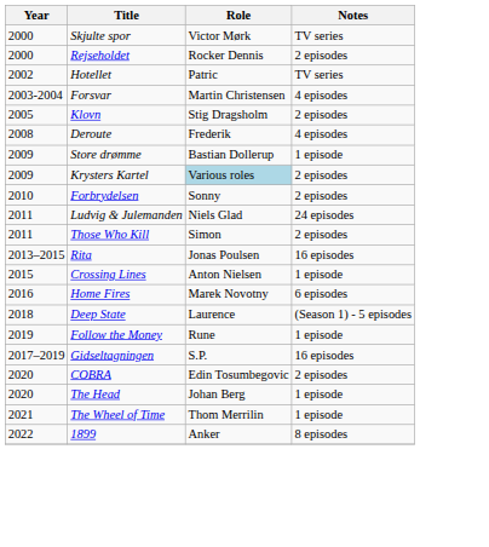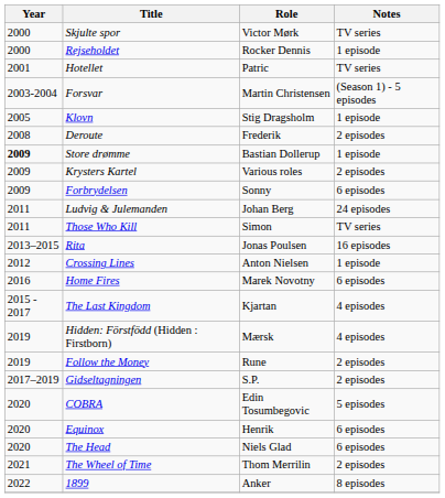Rejseholdet | Notes: 2 episodes -> 1 episode
Hotellet | Year: 2002 -> 2001
Forsvar | Notes: 4 episodes -> (Season 1) - 5 episodes
Klovn | Notes: 2 episodes -> 1 episode
Deroute | Notes: 4 episodes -> 2 episodes
Store drømme | Year: normal -> bold
Krysters Kartel | Role: lightblue background -> no background
Forbrydelsen | Year: 2010 -> 2009
Forbrydelsen | Notes: 2 episodes -> 6 episodes
Ludvig & Julemanden | Role: Niels Glad -> Johan Berg
Those Who Kill | Notes: 2 episodes -> TV series
Crossing Lines | Year: 2015 -> 2012
+ row: 2015 - 2017 | The Last Kingdom | Kjartan | 4 episodes
- row: 2018 | Deep State | Laurence | (Season 1) - 5 episodes
+ row: 2019 | Hidden: Förstfödd (Hidden : Firstborn) | Mærsk | 4 episodes
Follow the Money | Notes: 1 episode -> 2 episodes
Gidseltagningen | Notes: 16 episodes -> 2 episodes
COBRA | Notes: 2 episodes -> 5 episodes
+ row: 2020 | Equinox | Henrik | 6 episodes
The Head | Role: Johan Berg -> Niels Glad
The Head | Notes: 1 episode -> 6 episodes
The Wheel of Time | Notes: 1 episode -> 2 episodes
